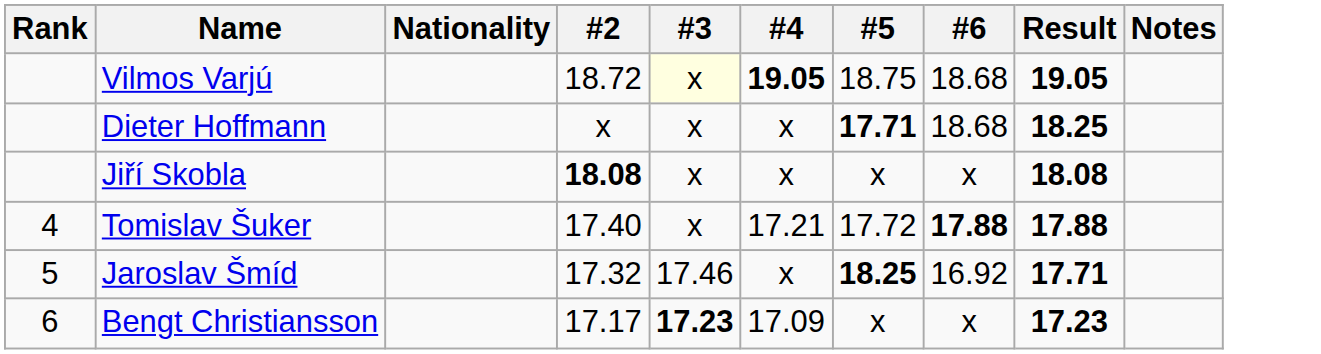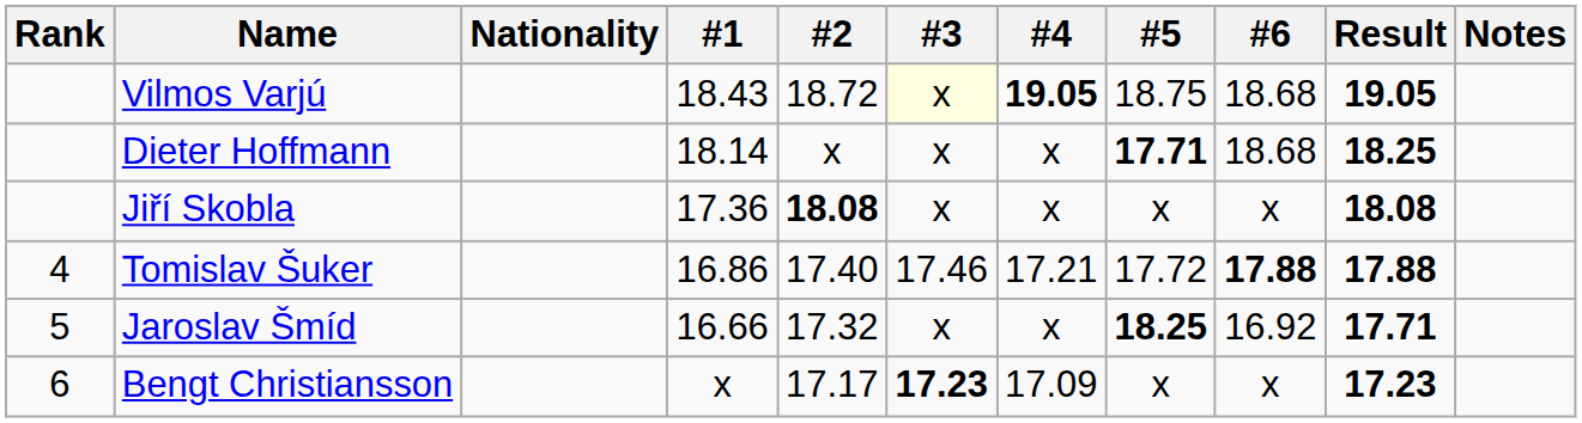+ column: #1 | 18.43 | 18.14 | 17.36 | 16.86 | 16.66 | x
Tomislav Šuker | #3: x -> 17.46
Jaroslav Šmíd | #3: 17.46 -> x
